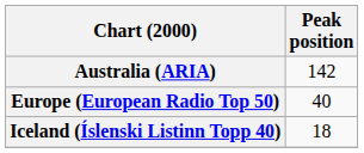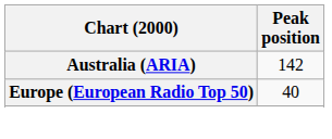- row: Iceland (Íslenski Listinn Topp 40) | 18
